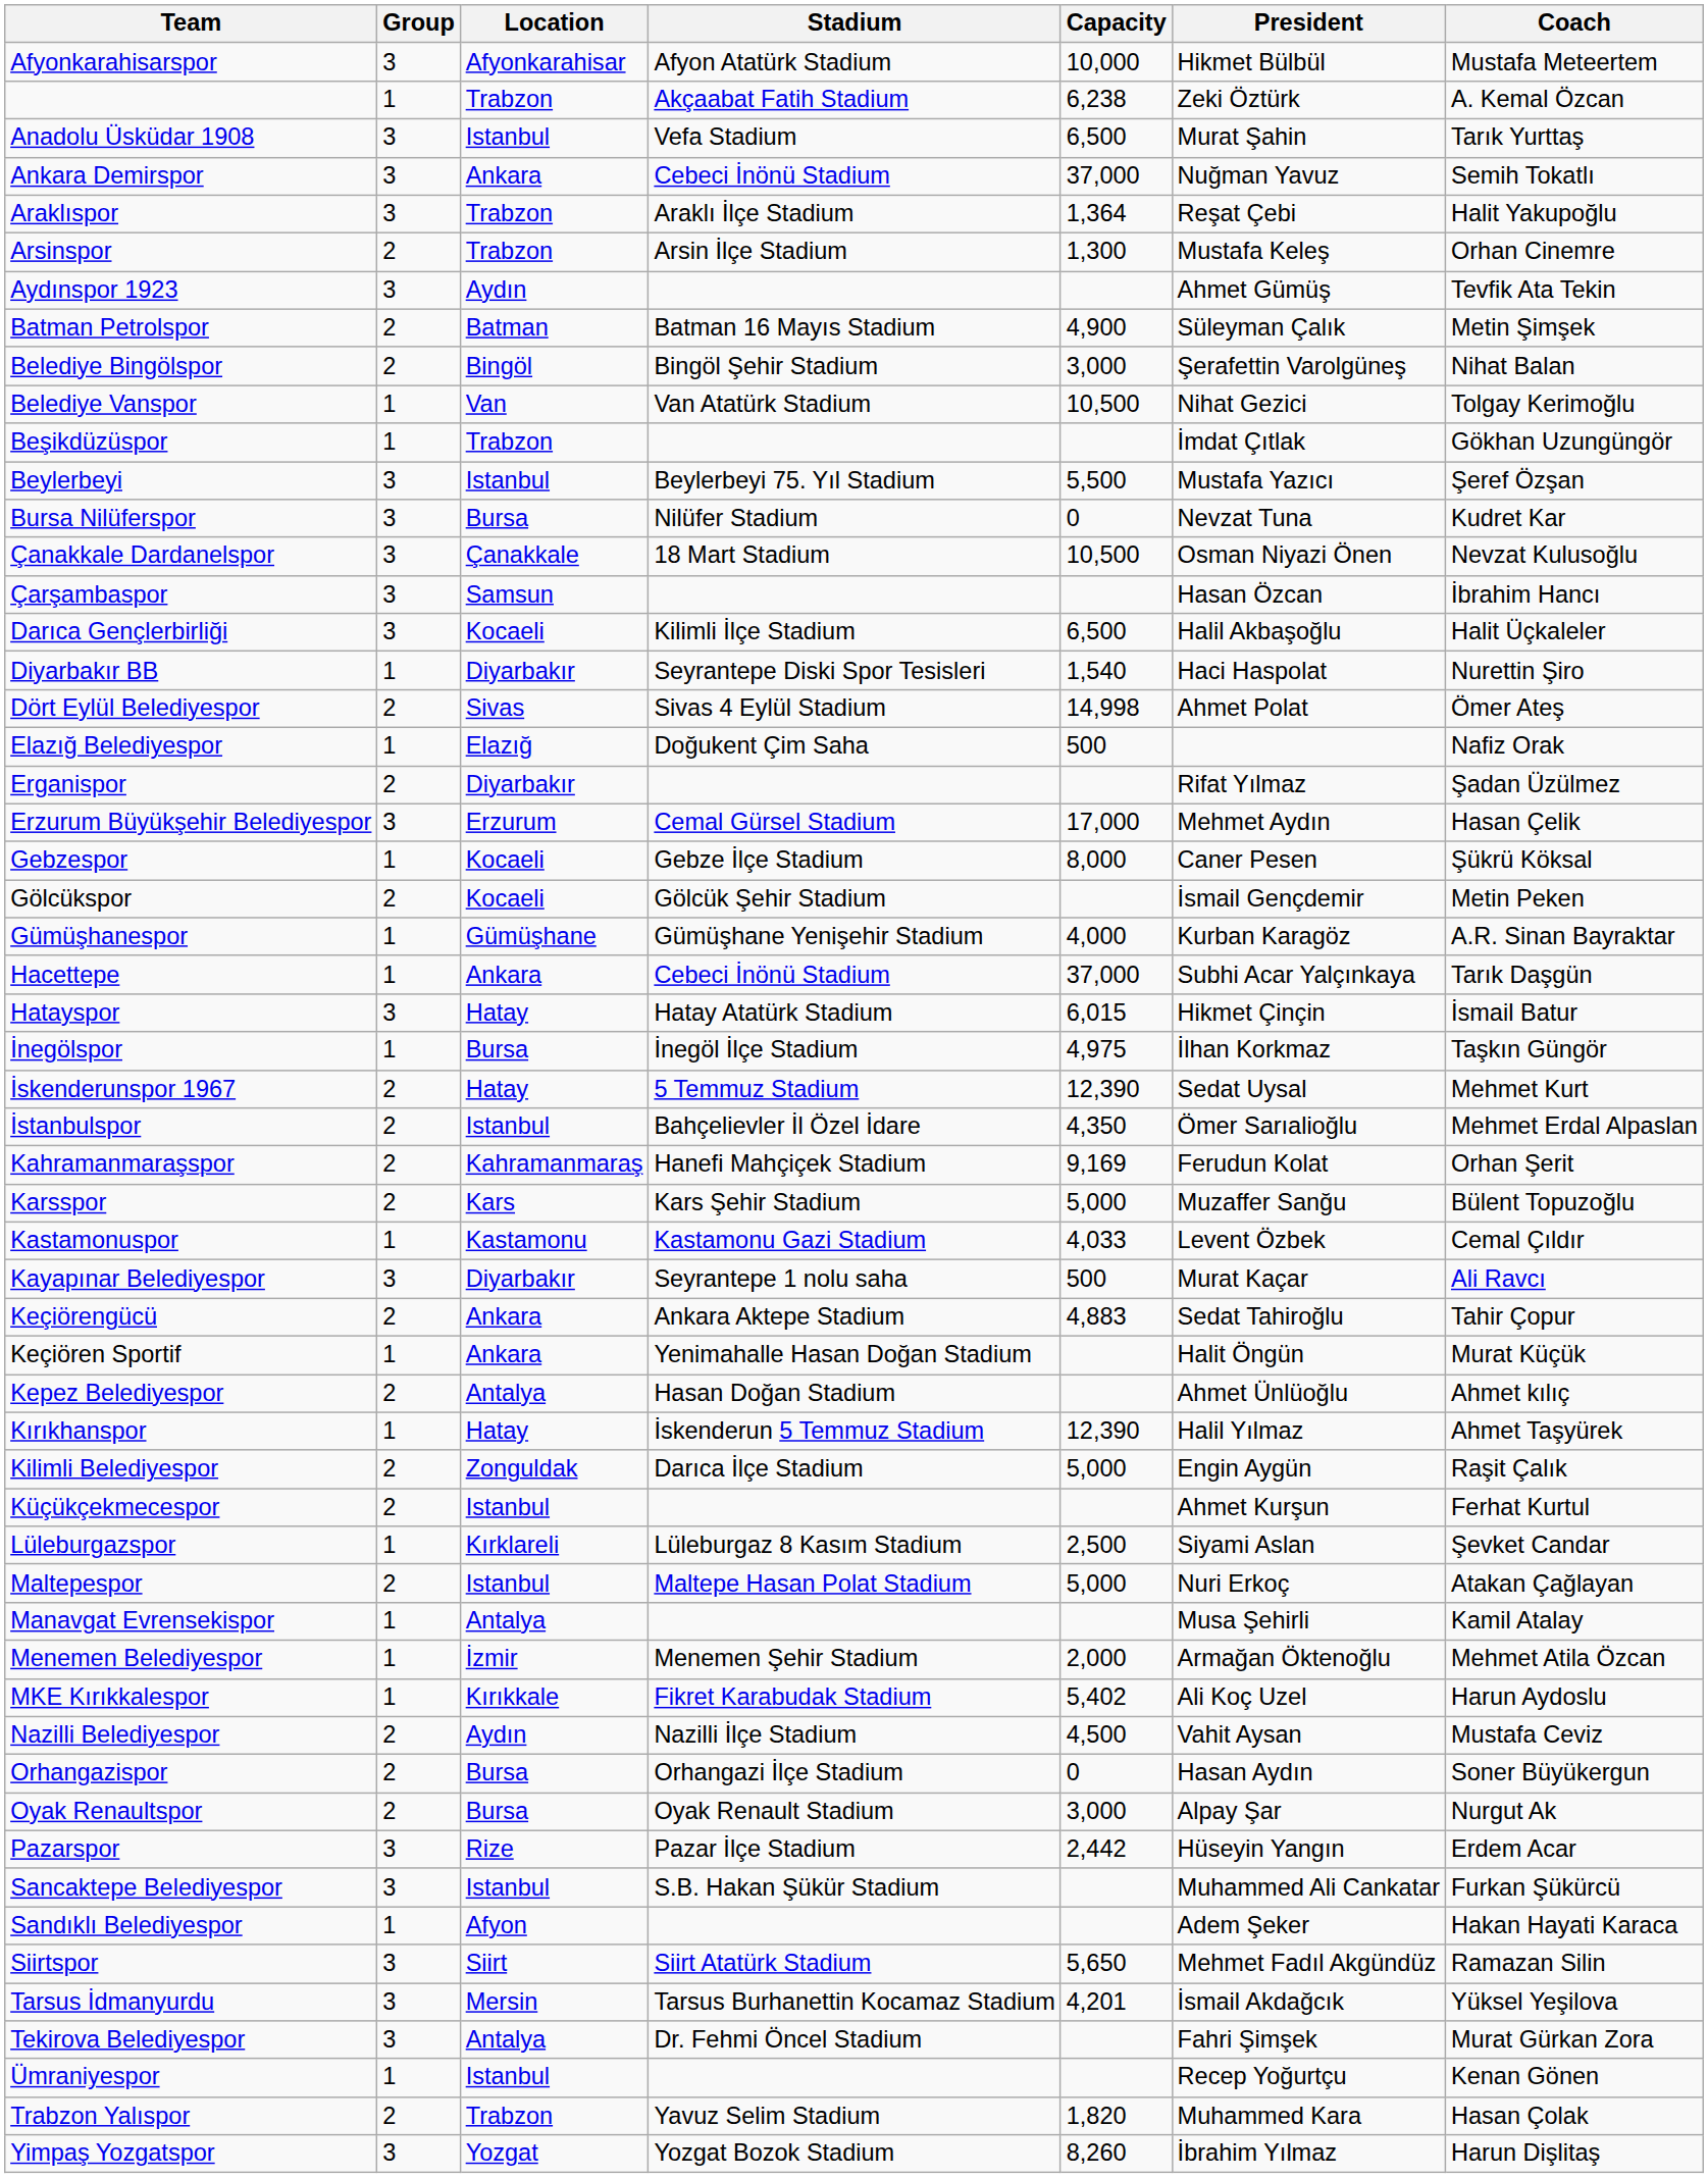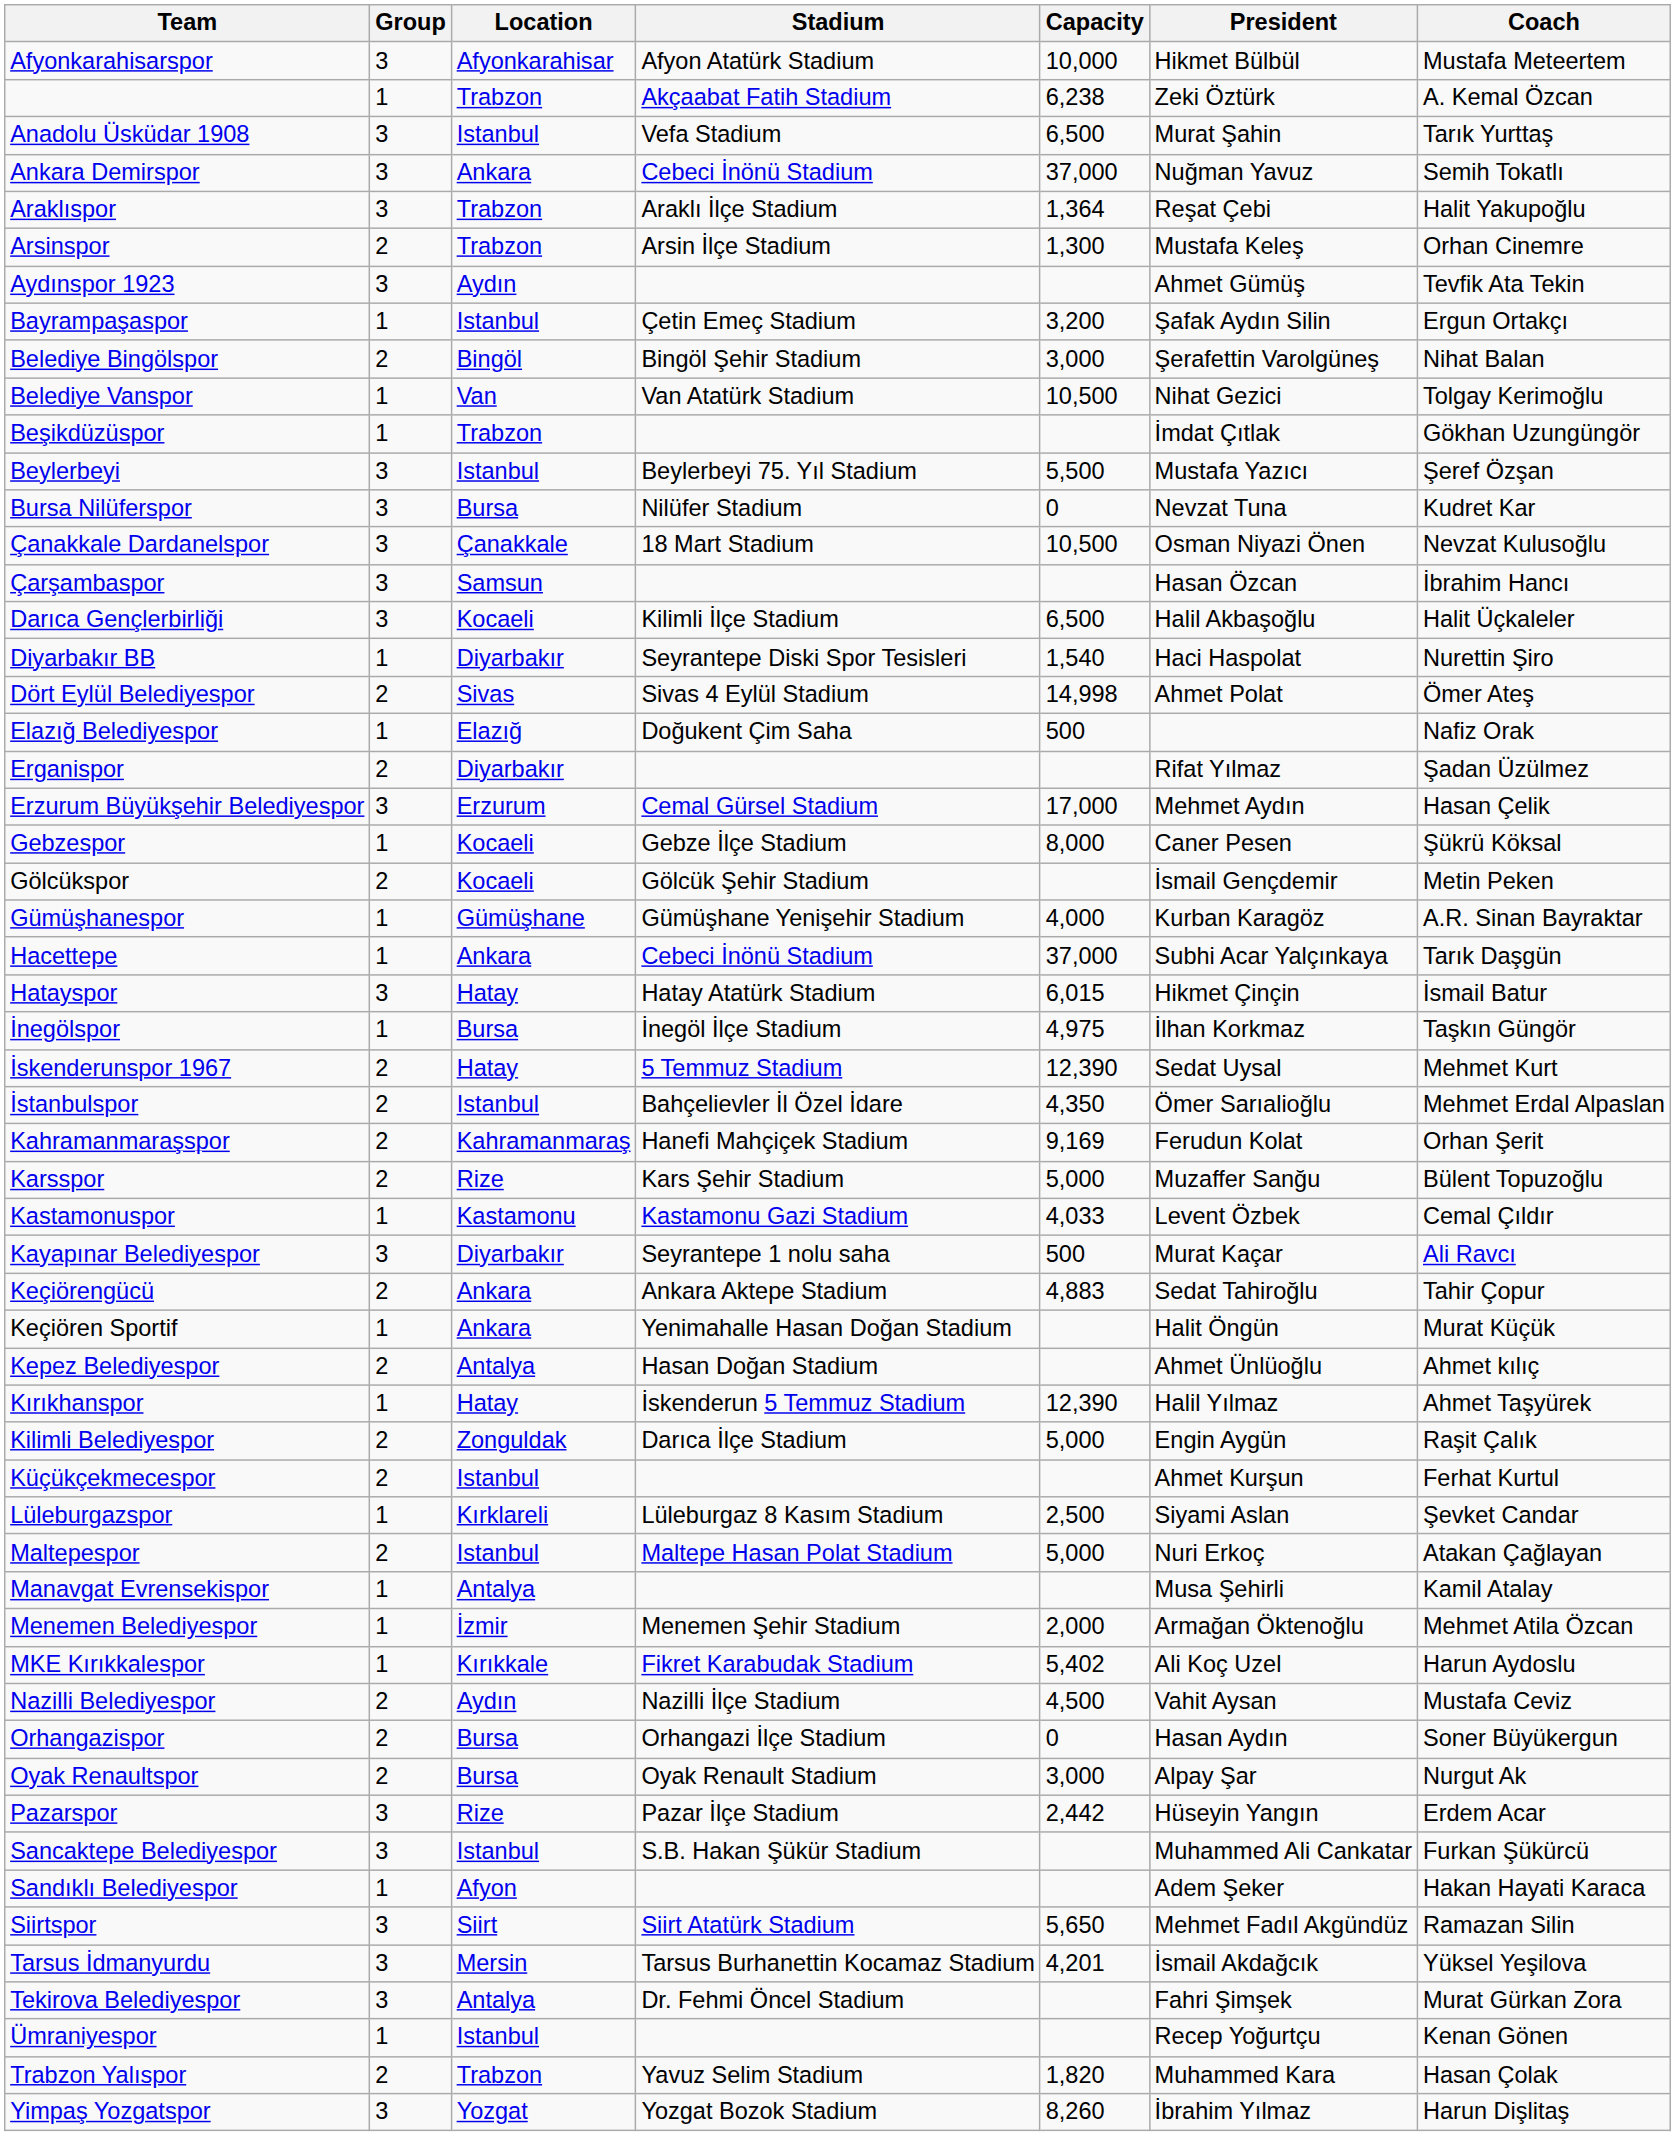- row: Batman Petrolspor | 2 | Batman | Batman 16 Mayıs Stadium | 4,900 | Süleyman Çalık | Metin Şimşek
+ row: Bayrampaşaspor | 1 | Istanbul | Çetin Emeç Stadium | 3,200 | Şafak Aydın Silin | Ergun Ortakçı
Karsspor | Location: Kars -> Rize
